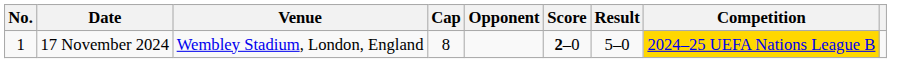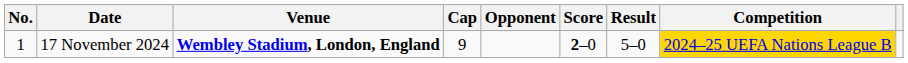17 November 2024 | Venue: normal -> bold
17 November 2024 | Cap: 8 -> 9
